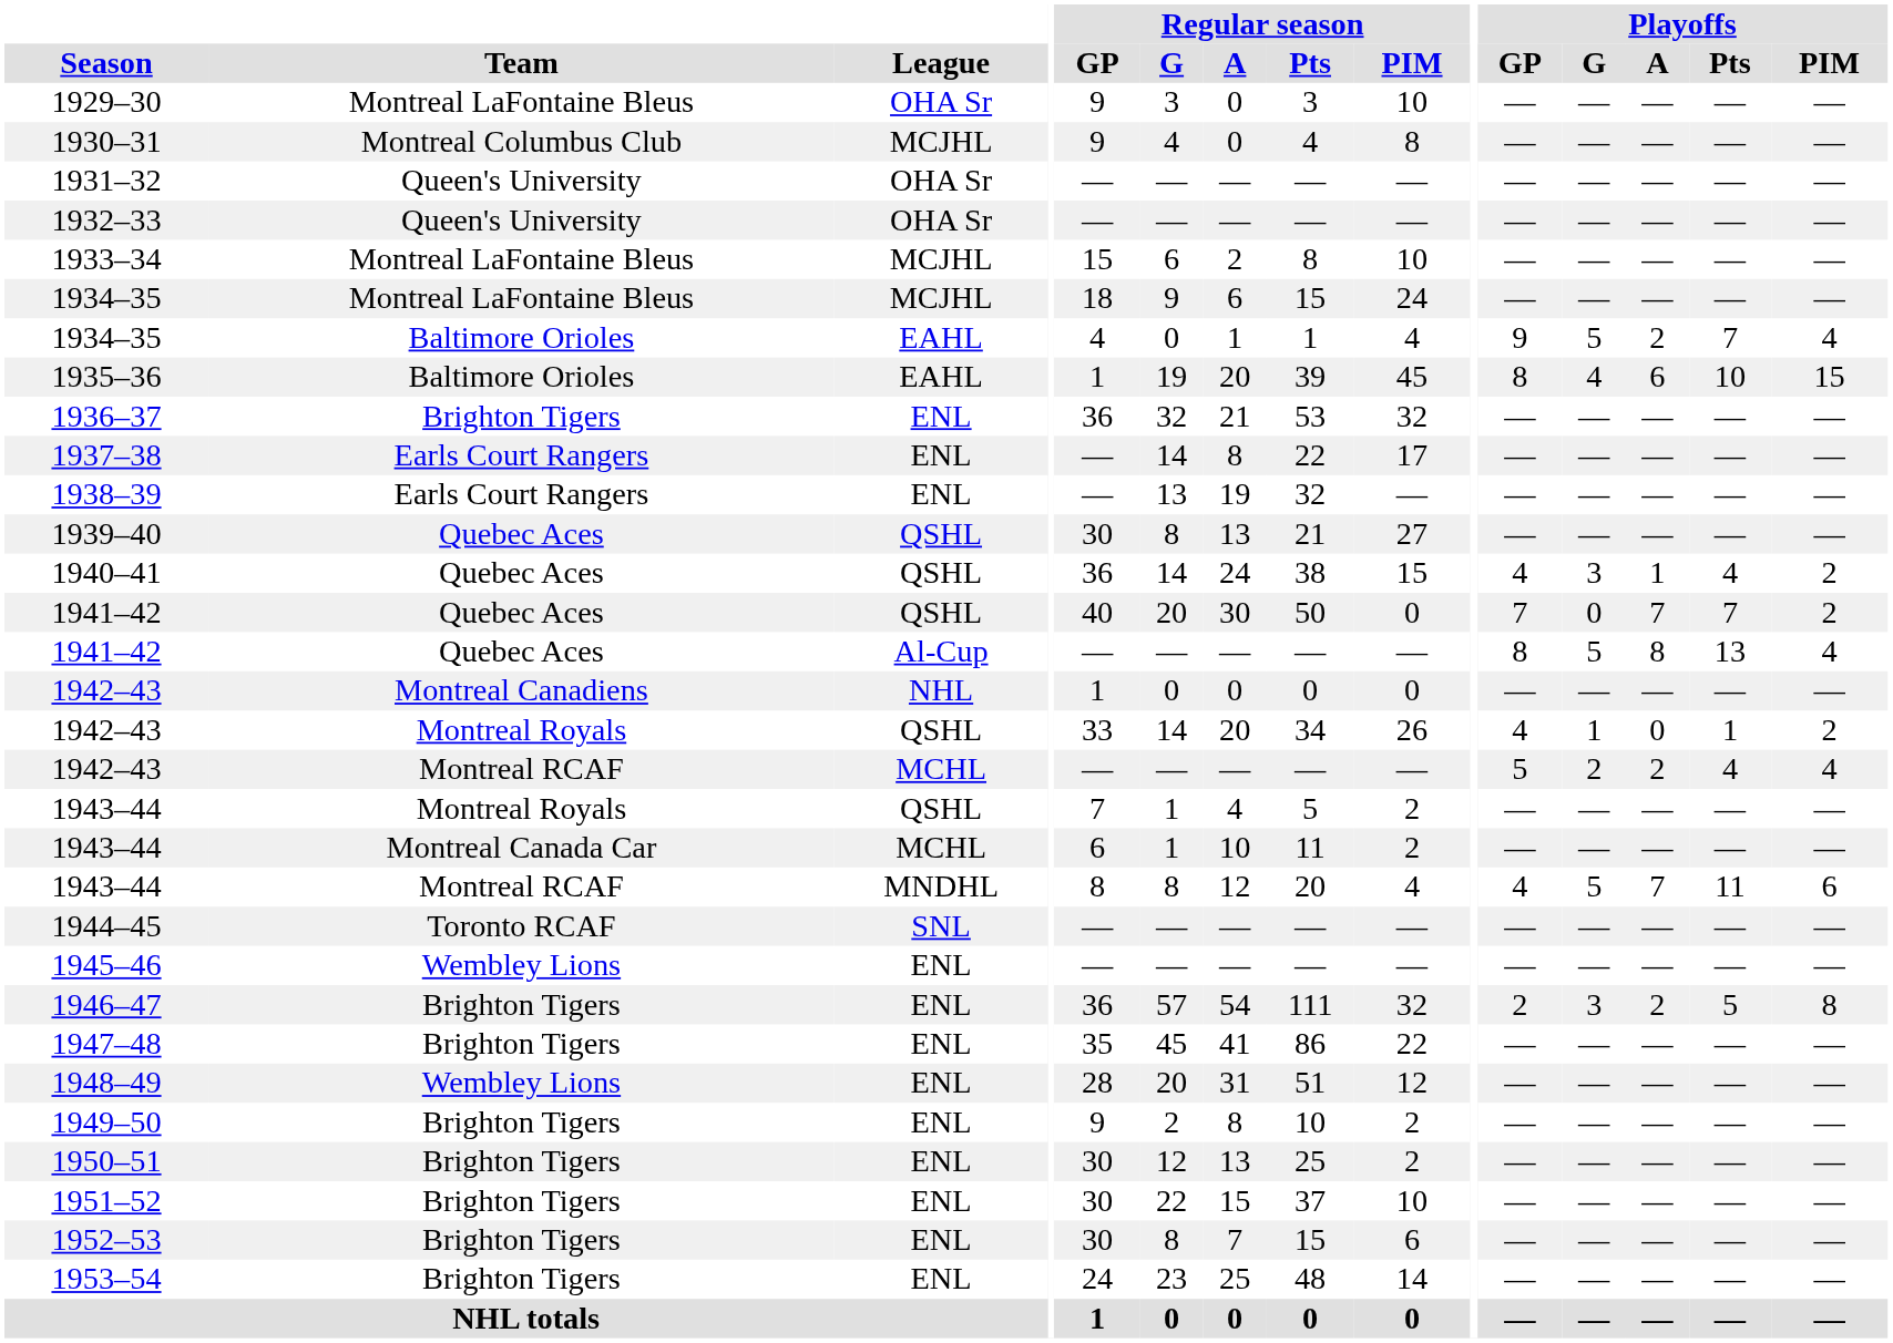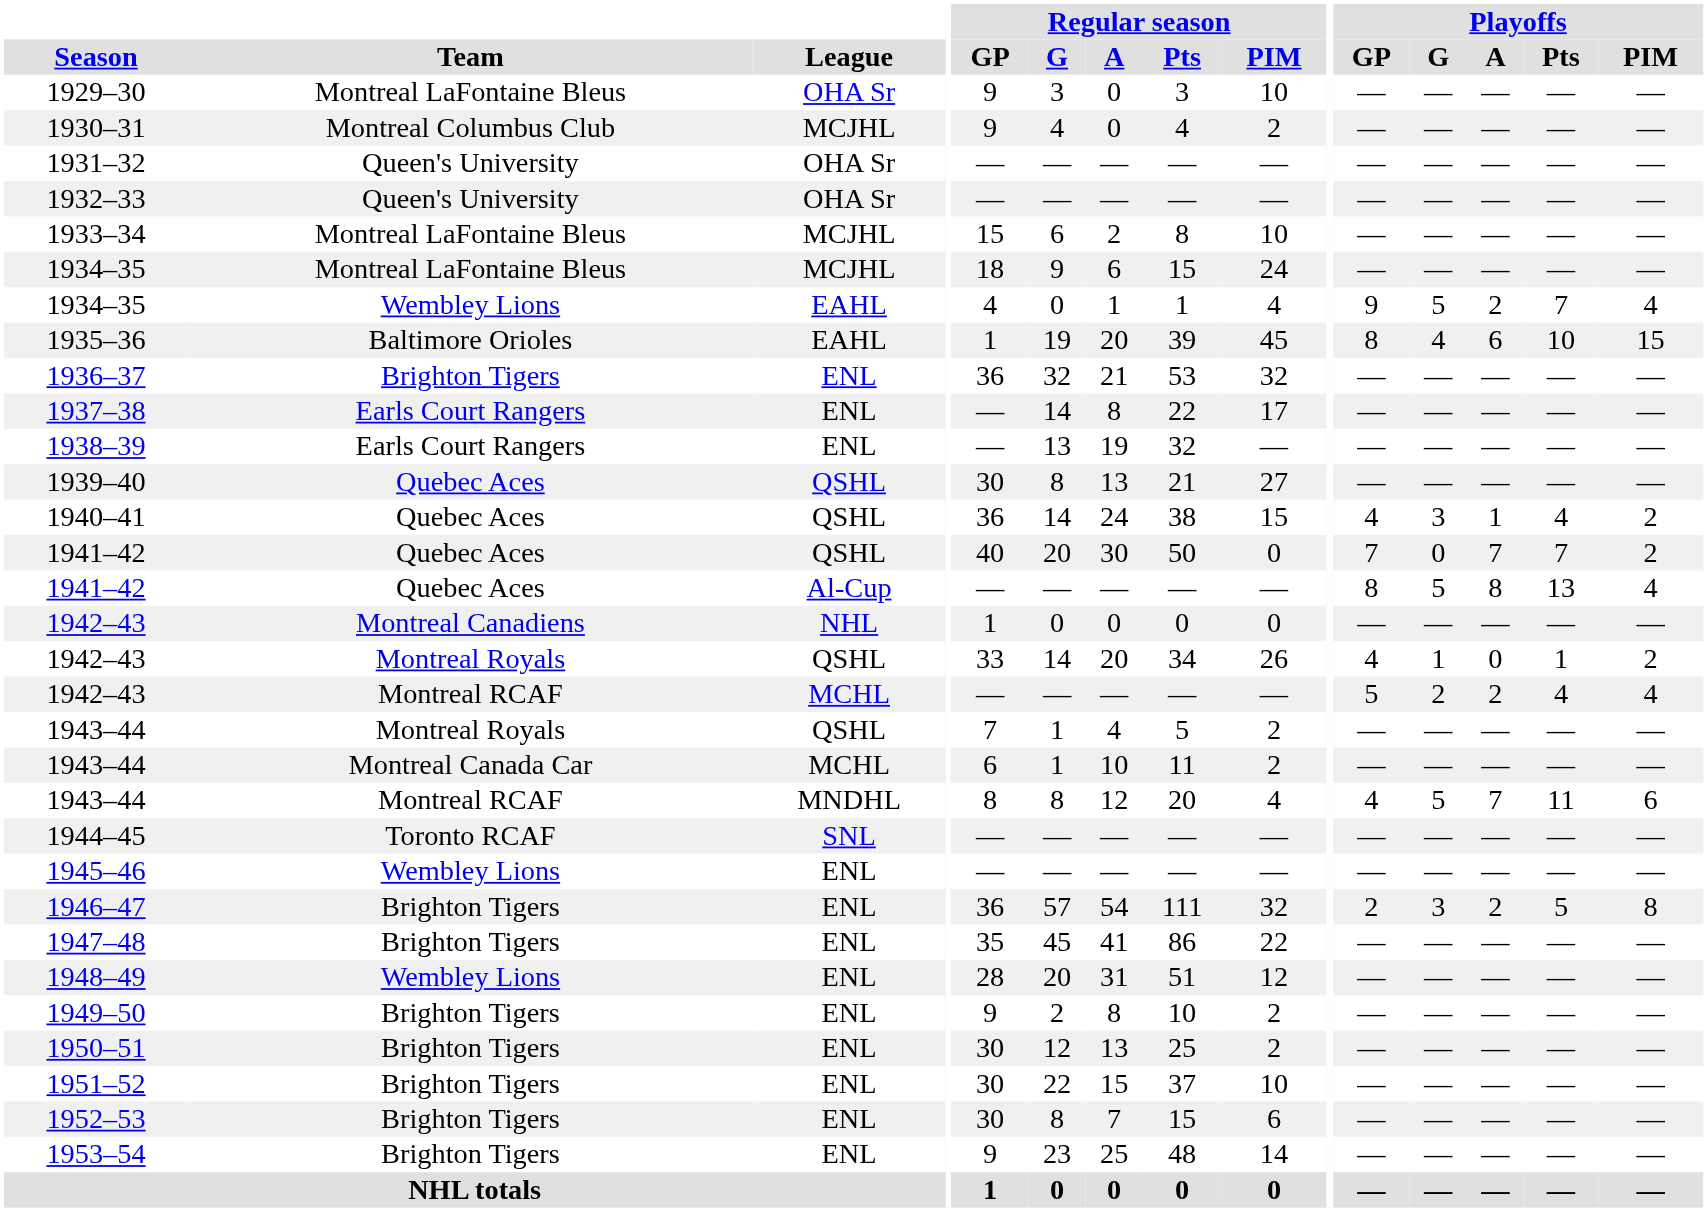1930–31 | Regular season / PIM: 8 -> 2
1934–35 / EAHL | Team: Baltimore Orioles -> Wembley Lions
1953–54 | Regular season / GP: 24 -> 9
